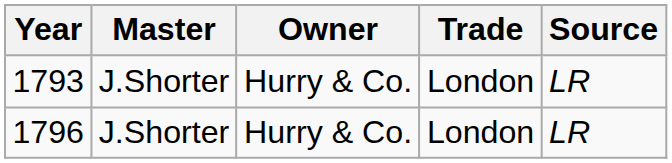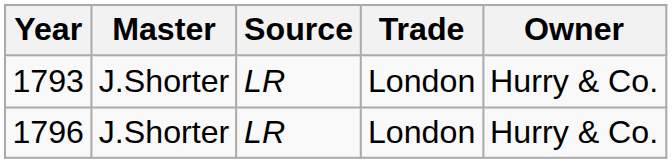columns swapped: Owner <-> Source
